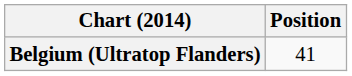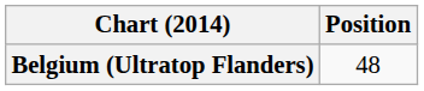Belgium (Ultratop Flanders) | Position: 41 -> 48
